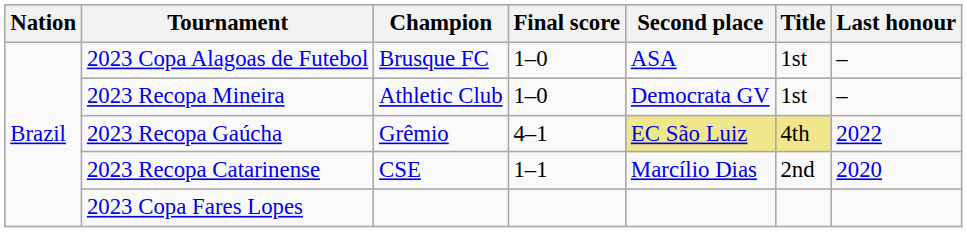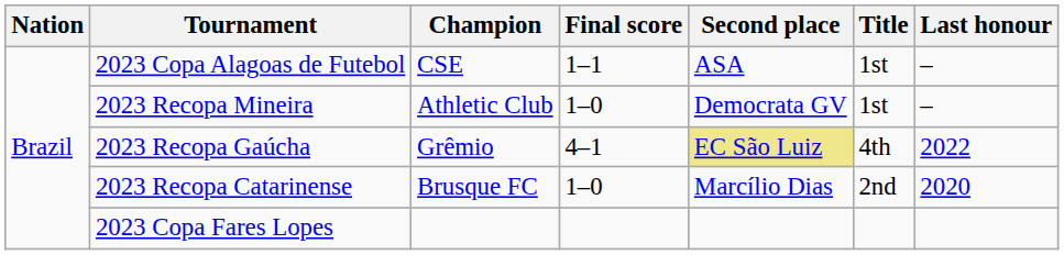2023 Copa Alagoas de Futebol | Champion: Brusque FC -> CSE
2023 Copa Alagoas de Futebol | Final score: 1–0 -> 1–1
2023 Recopa Gaúcha | Title: khaki background -> no background
2023 Recopa Catarinense | Champion: CSE -> Brusque FC
2023 Recopa Catarinense | Final score: 1–1 -> 1–0
